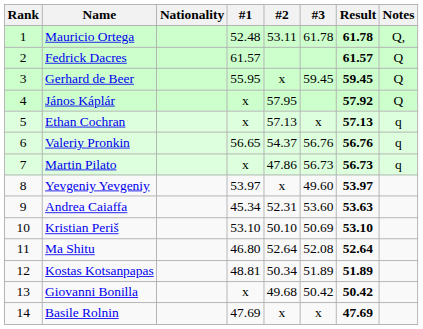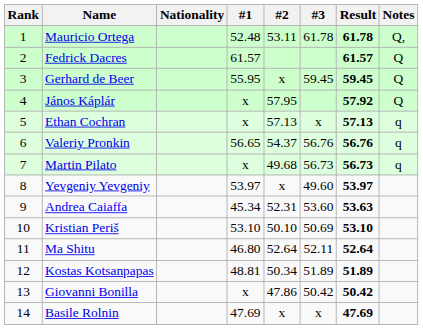Martin Pilato | #2: 47.86 -> 49.68
Ma Shitu | #3: 52.08 -> 52.11
Giovanni Bonilla | #2: 49.68 -> 47.86
